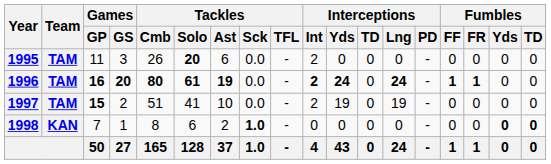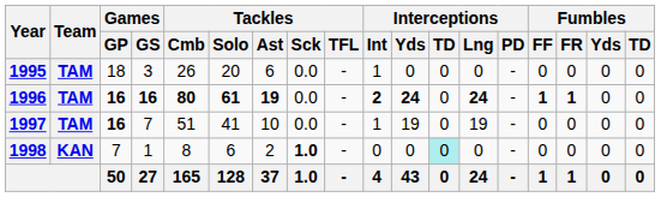1995 | Games / GP: 11 -> 18
1995 | Tackles / Solo: bold -> normal
1995 | Interceptions / Int: 2 -> 1
1996 | Games / GS: 20 -> 16
1997 | Games / GP: 15 -> 16
1997 | Games / GS: 2 -> 7
1997 | Interceptions / Int: 2 -> 1
1998 | Interceptions / TD: no background -> paleturquoise background
1998 | Fumbles / Yds: bold -> normal
1998 | Fumbles / TD: bold -> normal
